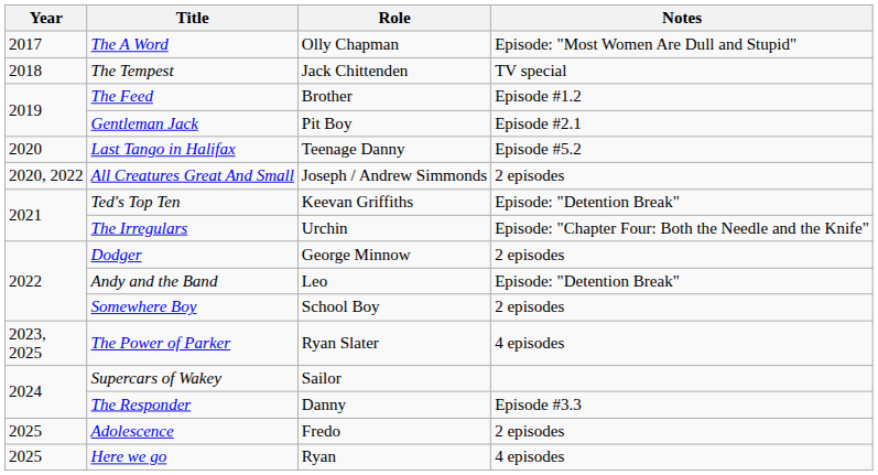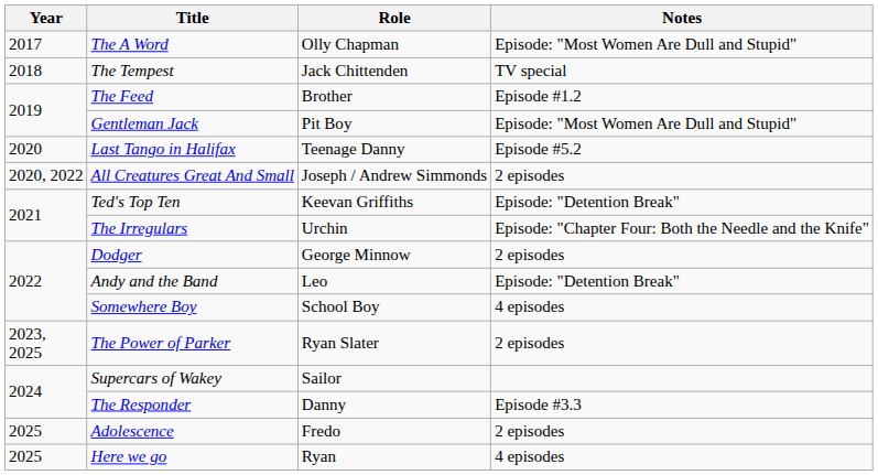Gentleman Jack | Notes: Episode #2.1 -> Episode: "Most Women Are Dull and Stupid"
Somewhere Boy | Notes: 2 episodes -> 4 episodes
The Power of Parker | Notes: 4 episodes -> 2 episodes
